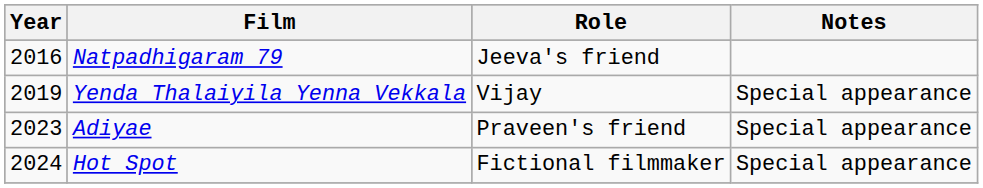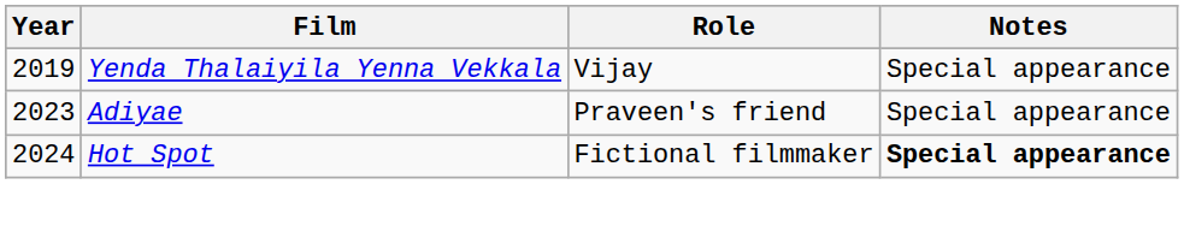- row: 2016 | Natpadhigaram 79 | Jeeva's friend
Hot Spot | Notes: normal -> bold
